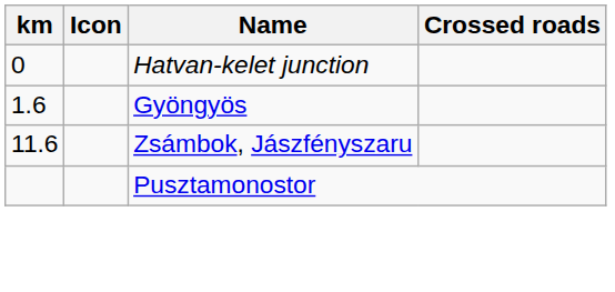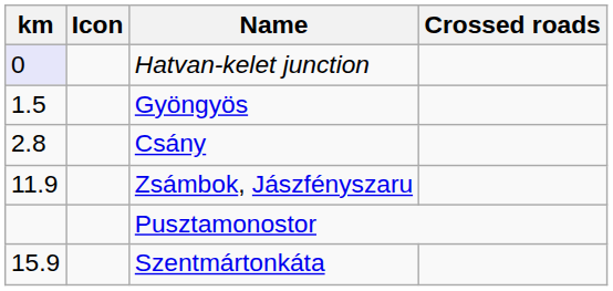Hatvan-kelet junction | km: no background -> lavender background
Gyöngyös | km: 1.6 -> 1.5
+ row: 2.8 | Csány
Zsámbok, Jászfényszaru | km: 11.6 -> 11.9
+ row: 15.9 | Szentmártonkáta
